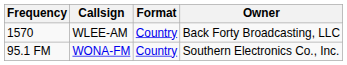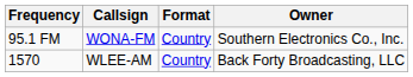rows swapped: 95.1 FM <-> 1570
